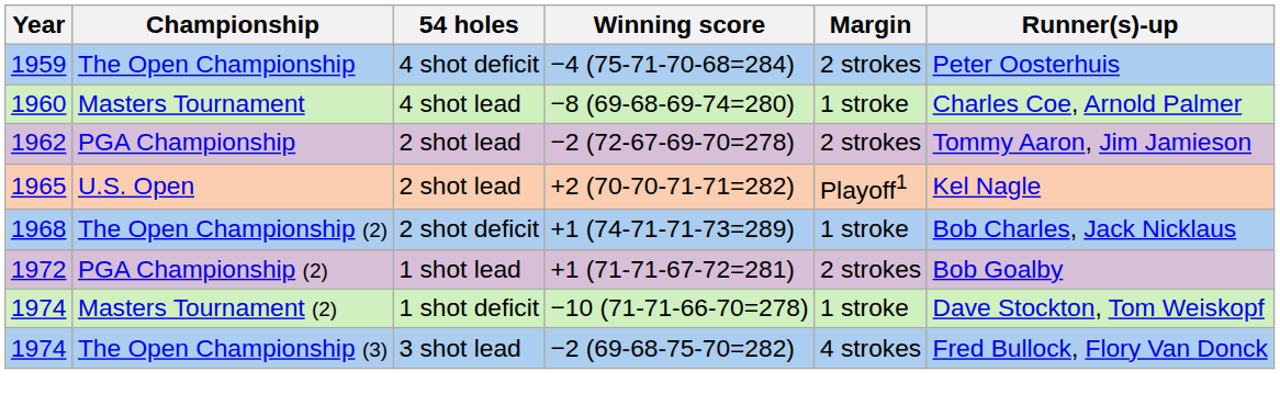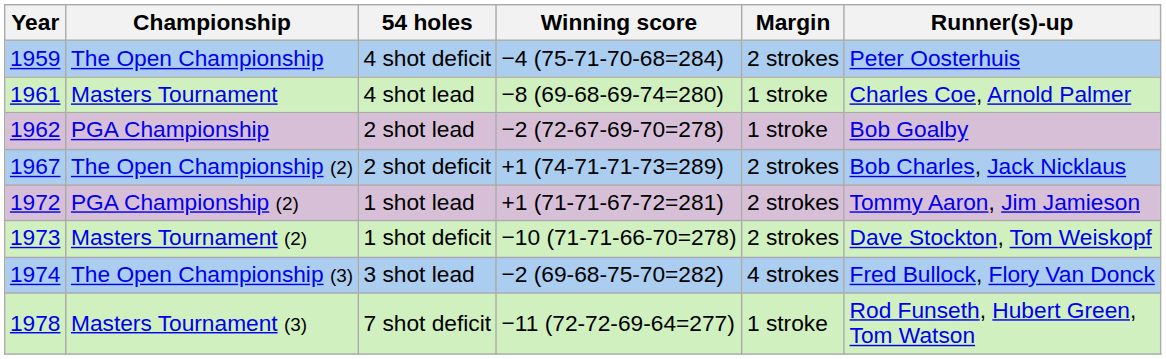Masters Tournament | Year: 1960 -> 1961
PGA Championship | Margin: 2 strokes -> 1 stroke
PGA Championship | Runner(s)-up: Tommy Aaron, Jim Jamieson -> Bob Goalby
- row: 1965 | U.S. Open | 2 shot lead | +2 (70-70-71-71=282) | Playoff1 | Kel Nagle
The Open Championship (2) | Year: 1968 -> 1967
The Open Championship (2) | Margin: 1 stroke -> 2 strokes
PGA Championship (2) | Runner(s)-up: Bob Goalby -> Tommy Aaron, Jim Jamieson
Masters Tournament (2) | Year: 1974 -> 1973
Masters Tournament (2) | Margin: 1 stroke -> 2 strokes
+ row: 1978 | Masters Tournament (3) | 7 shot deficit | −11 (72-72-69-64=277) | 1 stroke | Rod Funseth, Hubert Green, Tom Watson
